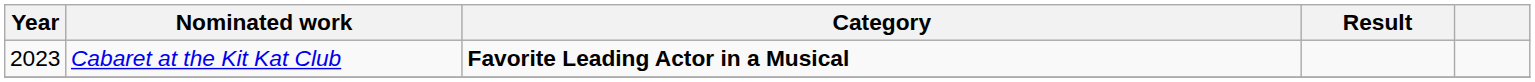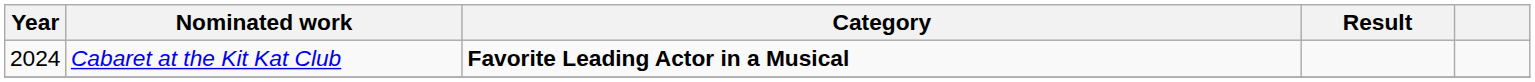Cabaret at the Kit Kat Club | Year: 2023 -> 2024
